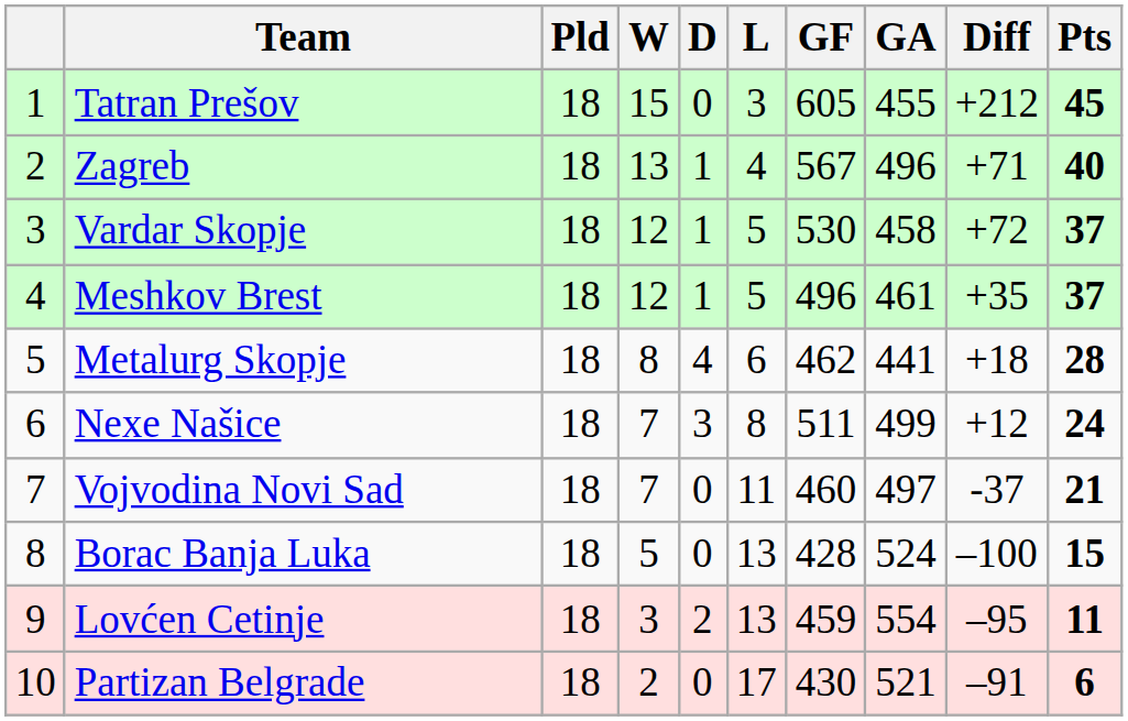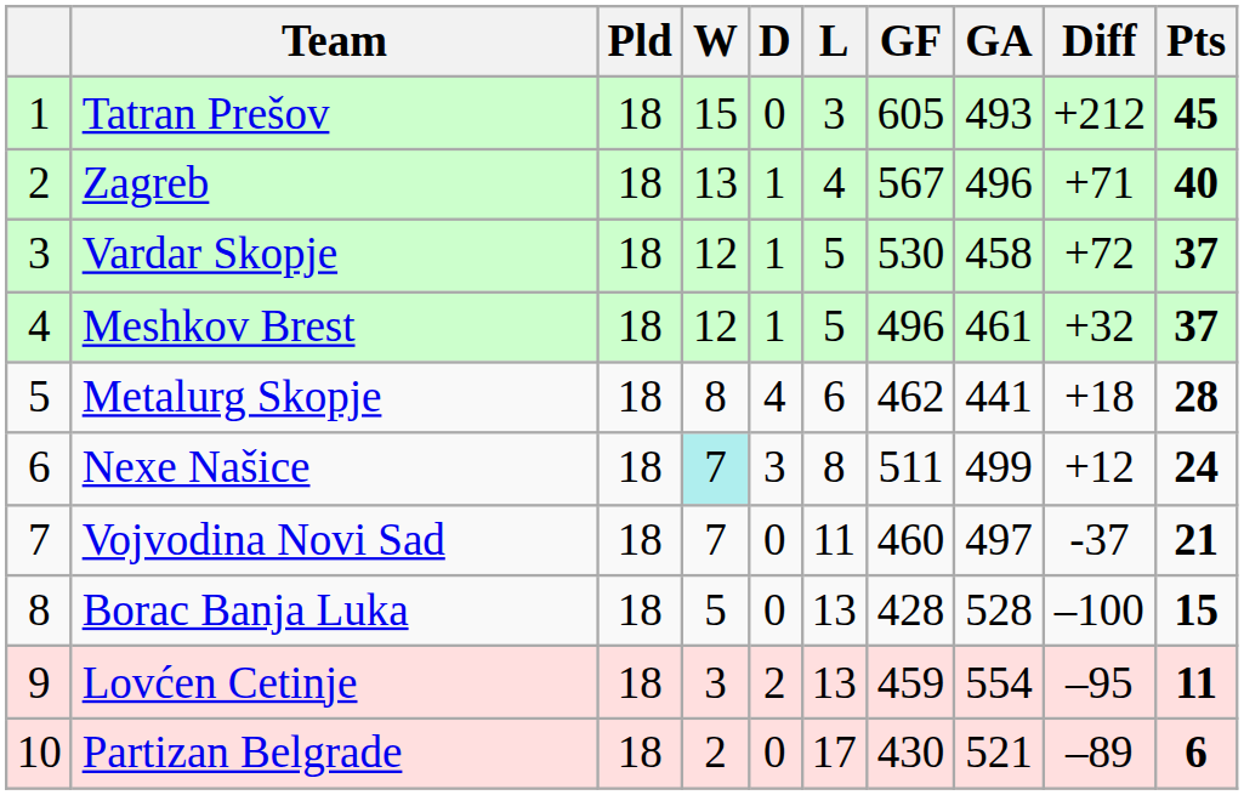Tatran Prešov | GA: 455 -> 493
Meshkov Brest | Diff: +35 -> +32
Nexe Našice | W: no background -> paleturquoise background
Borac Banja Luka | GA: 524 -> 528
Partizan Belgrade | Diff: –91 -> –89
